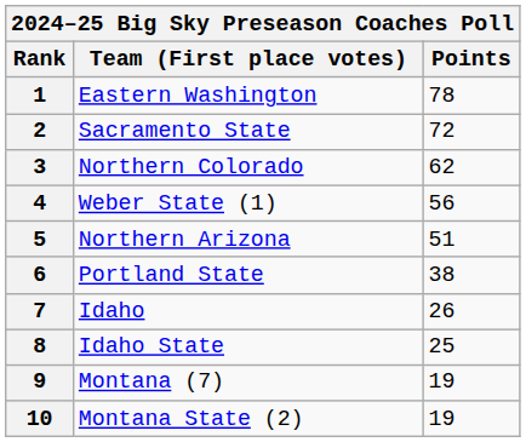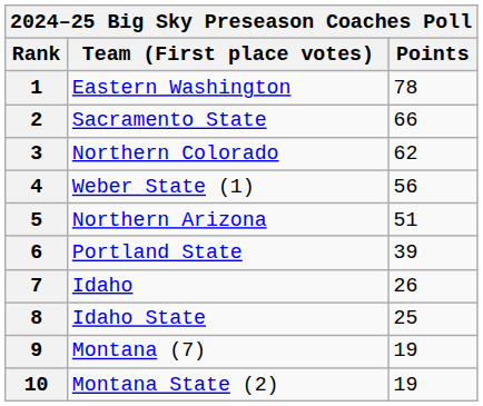2 | Points: 72 -> 66
6 | Points: 38 -> 39
